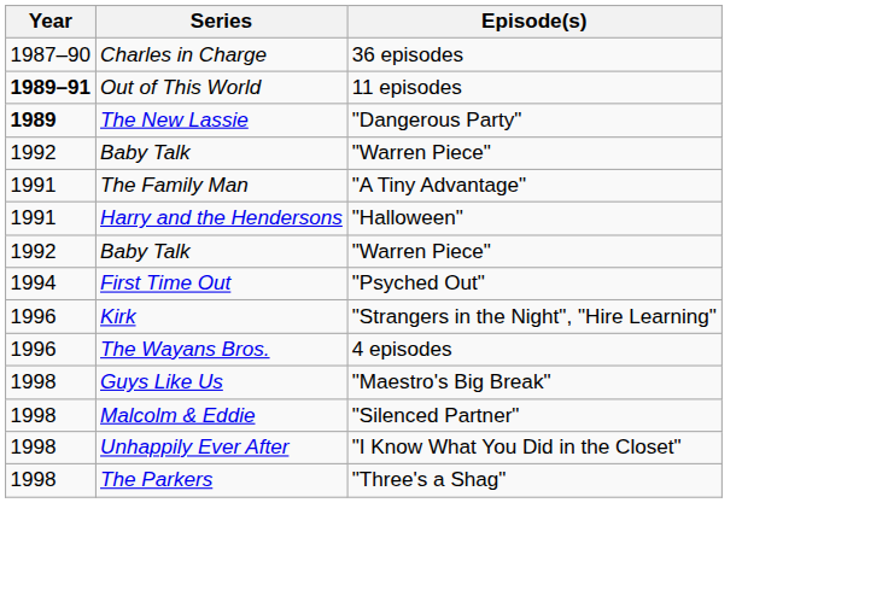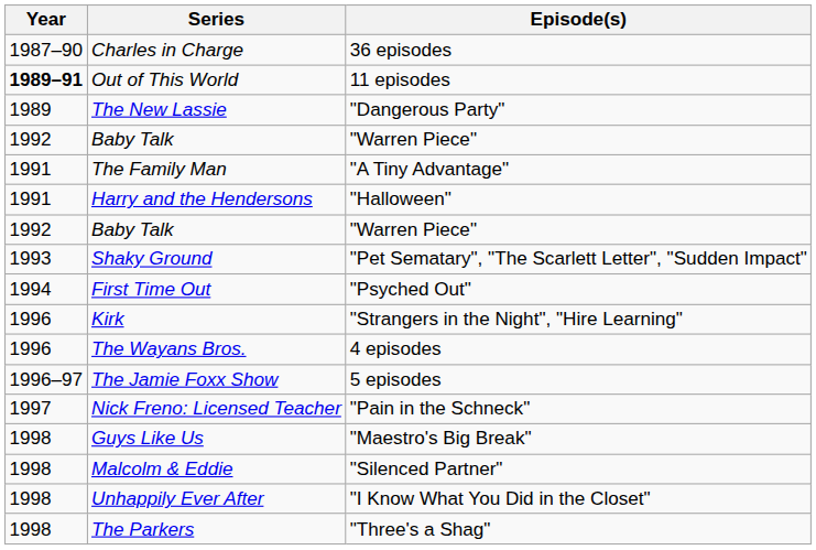The New Lassie | Year: bold -> normal
+ row: 1993 | Shaky Ground | "Pet Sematary", "The Scarlett Letter", "Sudden Impact"
+ row: 1996–97 | The Jamie Foxx Show | 5 episodes
+ row: 1997 | Nick Freno: Licensed Teacher | "Pain in the Schneck"
